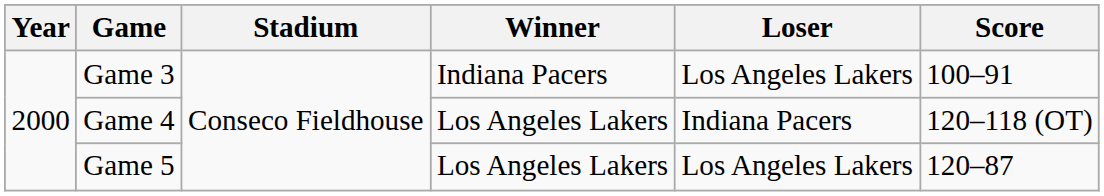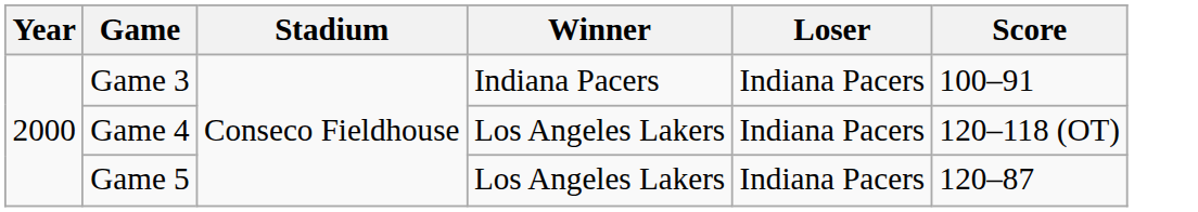Game 3 | Loser: Los Angeles Lakers -> Indiana Pacers
Game 5 | Loser: Los Angeles Lakers -> Indiana Pacers
